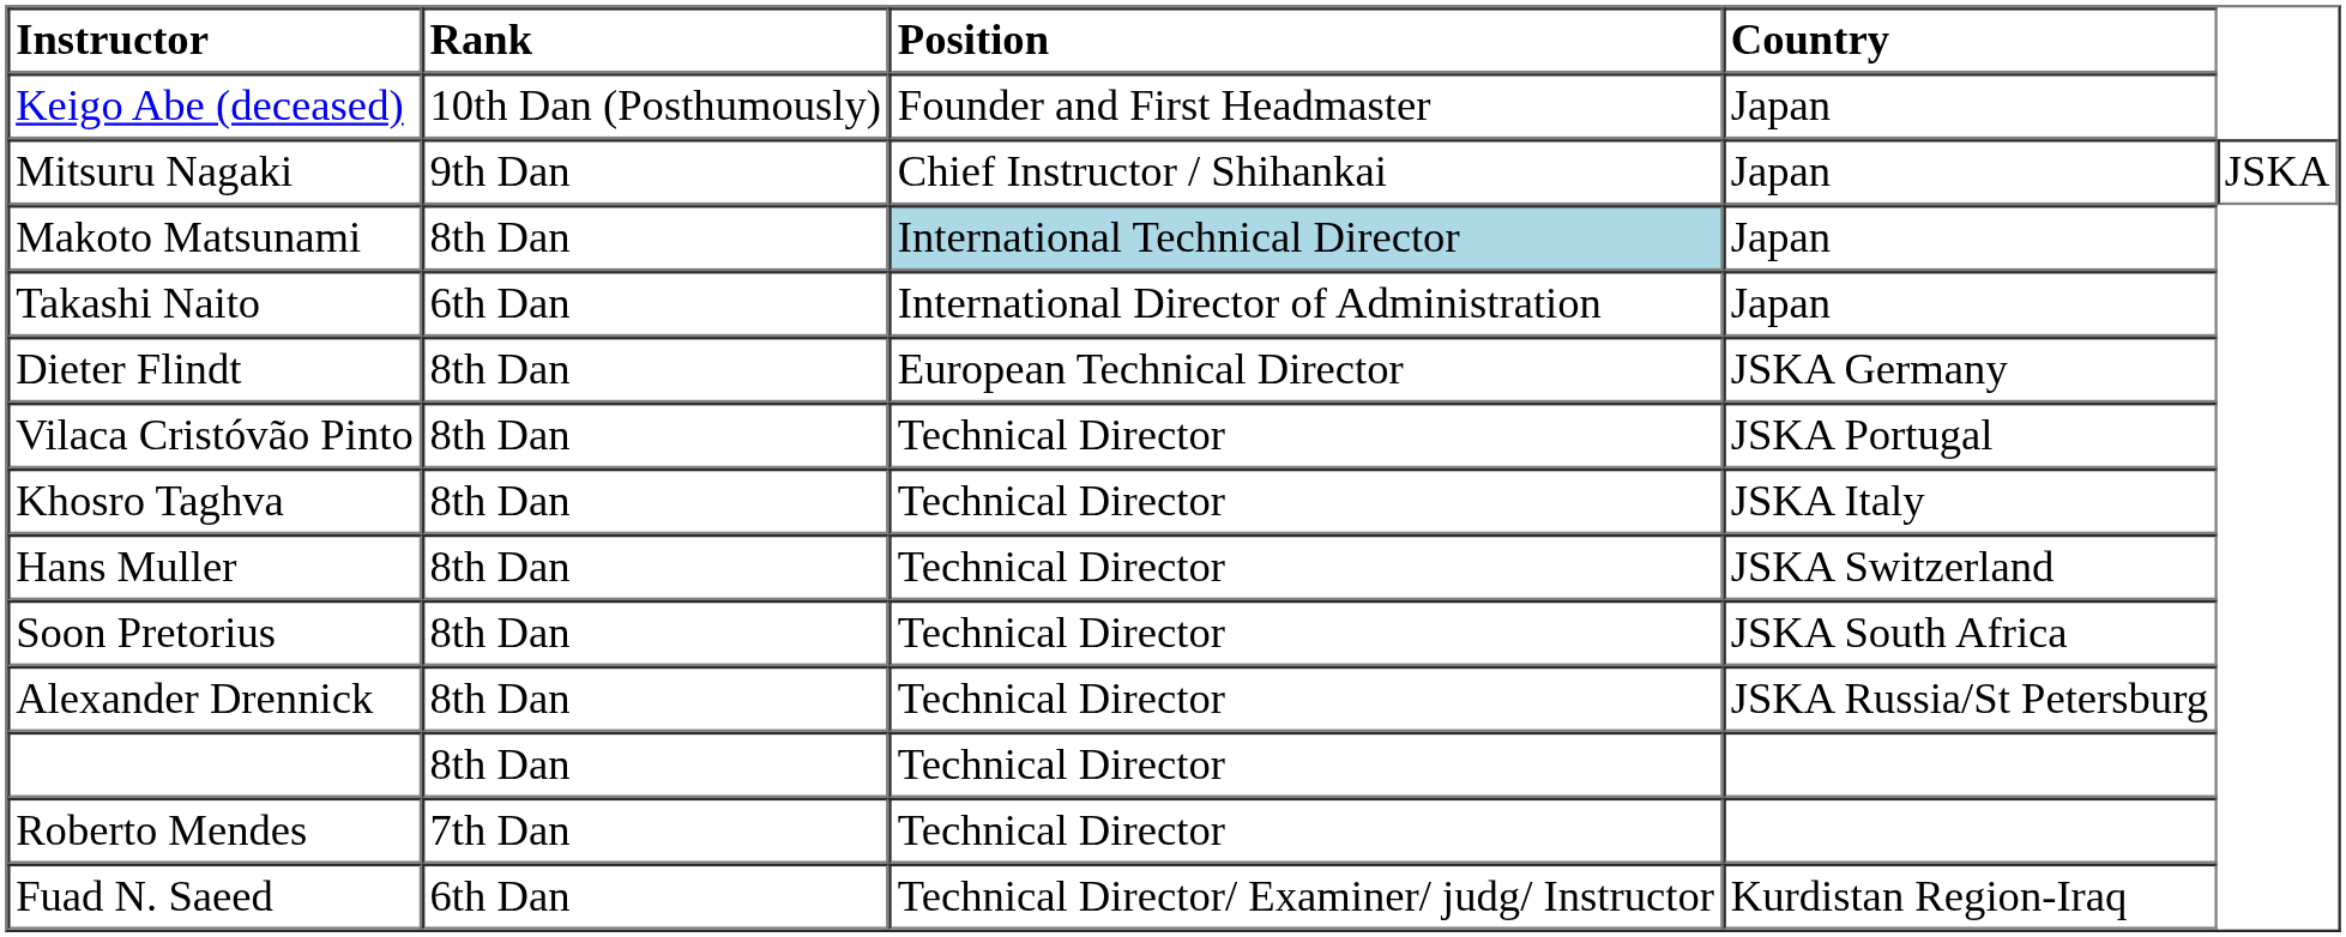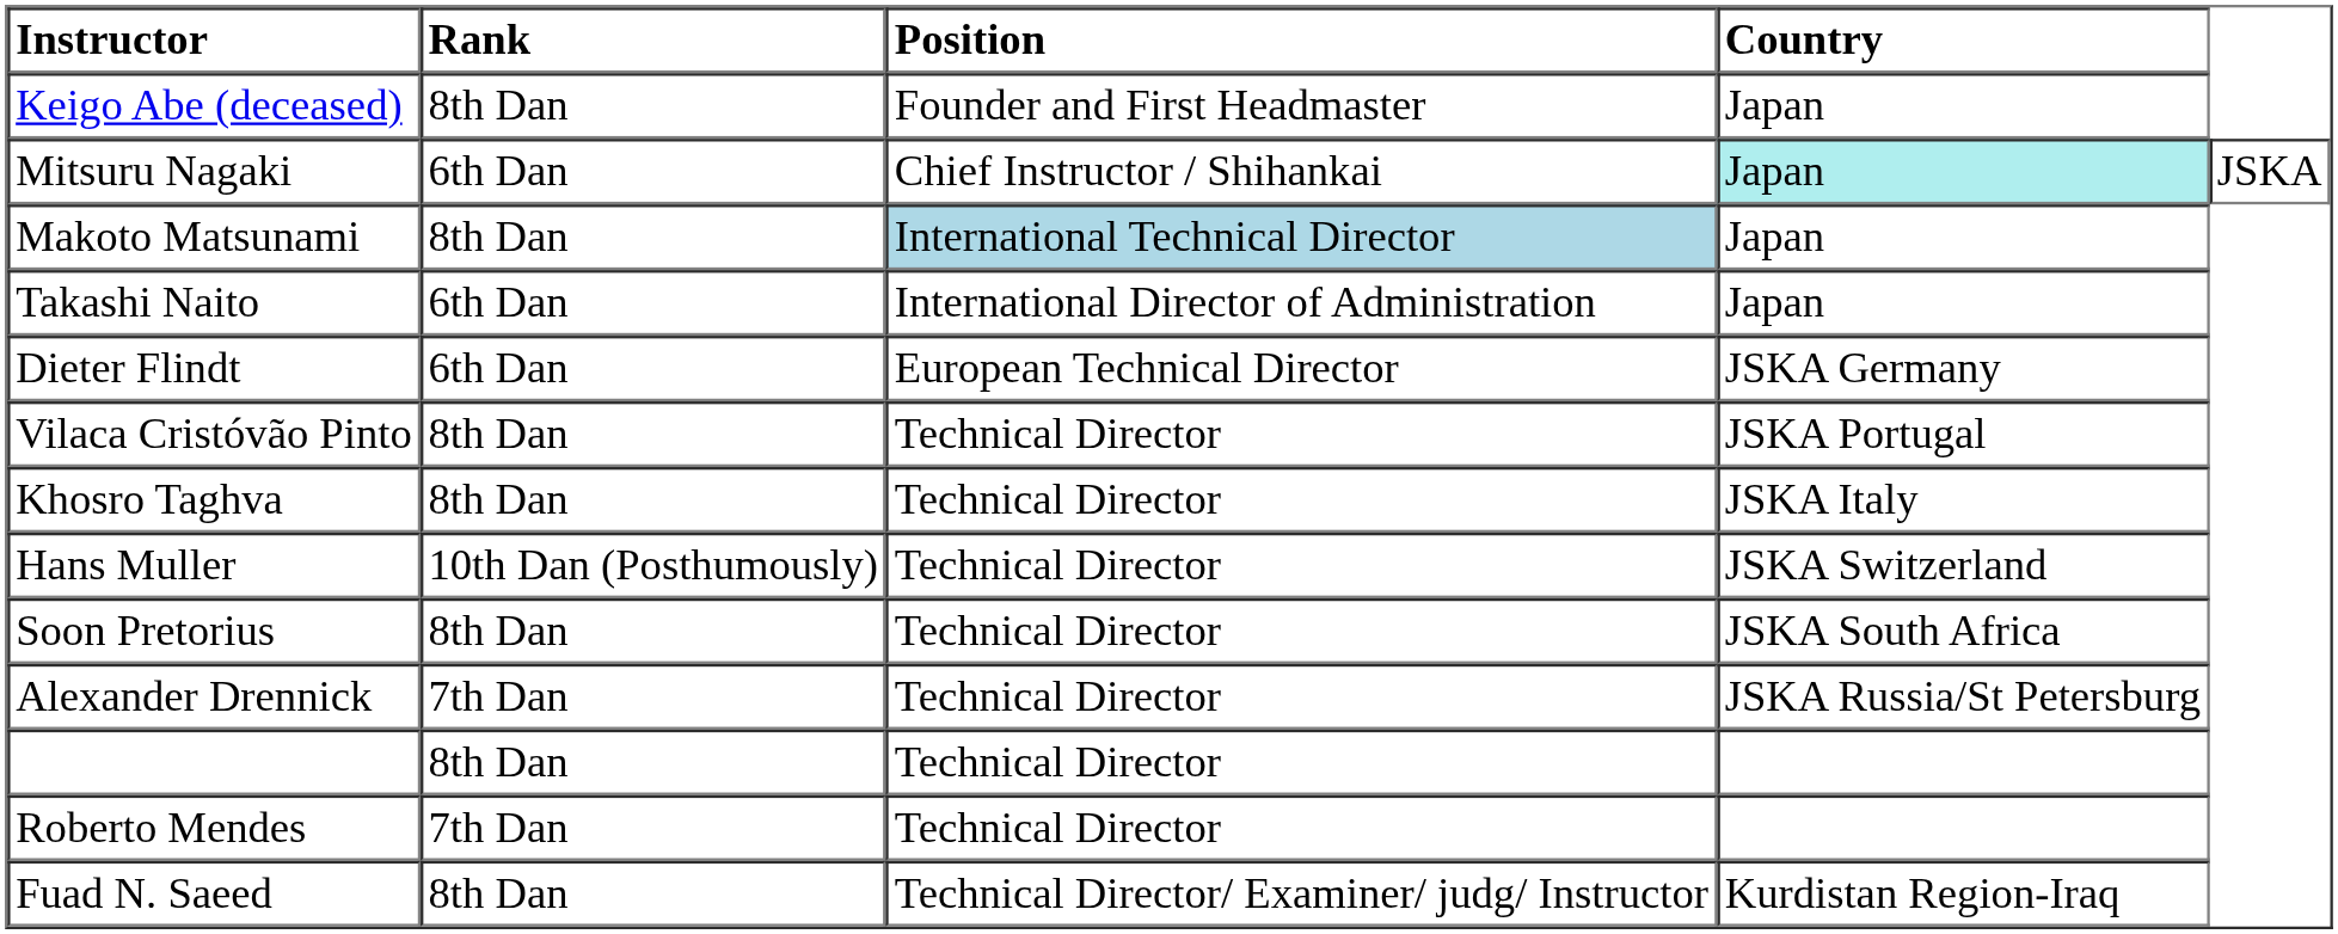Keigo Abe (deceased) | Rank: 10th Dan (Posthumously) -> 8th Dan
Mitsuru Nagaki | Rank: 9th Dan -> 6th Dan
Mitsuru Nagaki | Country: no background -> paleturquoise background
Dieter Flindt | Rank: 8th Dan -> 6th Dan
Hans Muller | Rank: 8th Dan -> 10th Dan (Posthumously)
Alexander Drennick | Rank: 8th Dan -> 7th Dan
Fuad N. Saeed | Rank: 6th Dan -> 8th Dan
